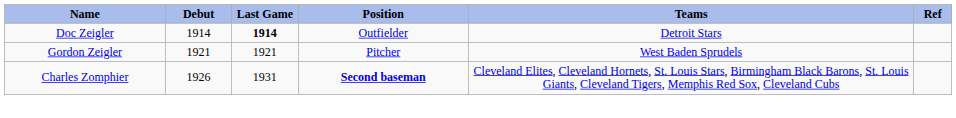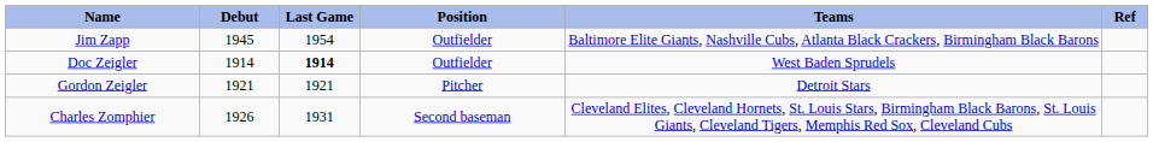+ row: Jim Zapp | 1945 | 1954 | Outfielder | Baltimore Elite Giants, Nashville Cubs, Atlanta Black Crackers, Birmingham Black Barons
Doc Zeigler | Teams: Detroit Stars -> West Baden Sprudels
Gordon Zeigler | Teams: West Baden Sprudels -> Detroit Stars
Charles Zomphier | Position: bold -> normal
